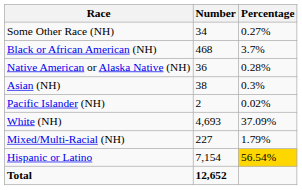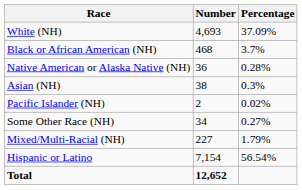rows swapped: White (NH) <-> Some Other Race (NH)
Hispanic or Latino | Percentage: gold background -> no background
